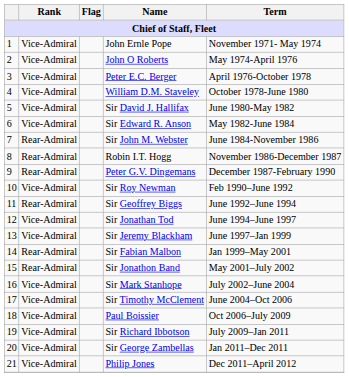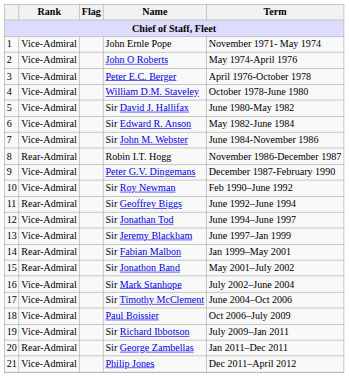Sir John M. Webster | Rank: Rear-Admiral -> Vice-Admiral
Peter G.V. Dingemans | Rank: Rear-Admiral -> Vice-Admiral
Sir George Zambellas | Rank: Vice-Admiral -> Rear-Admiral
